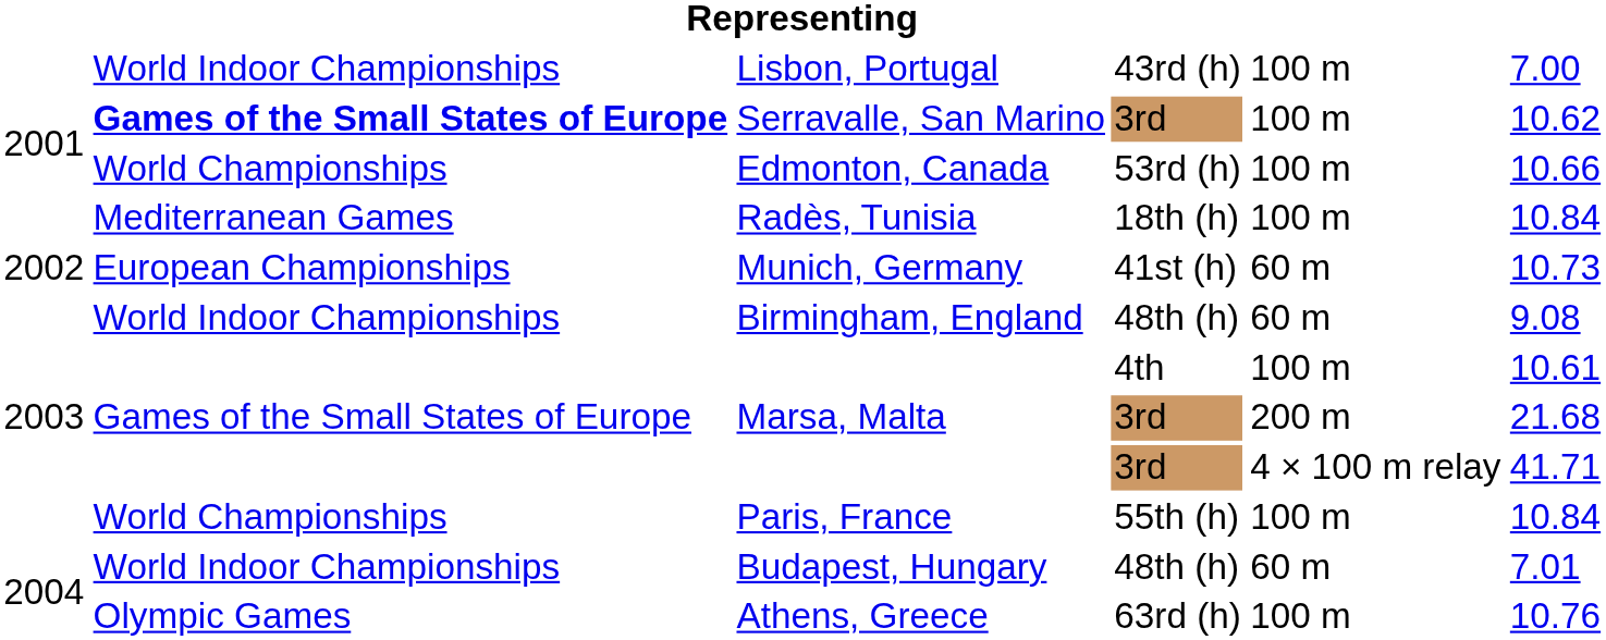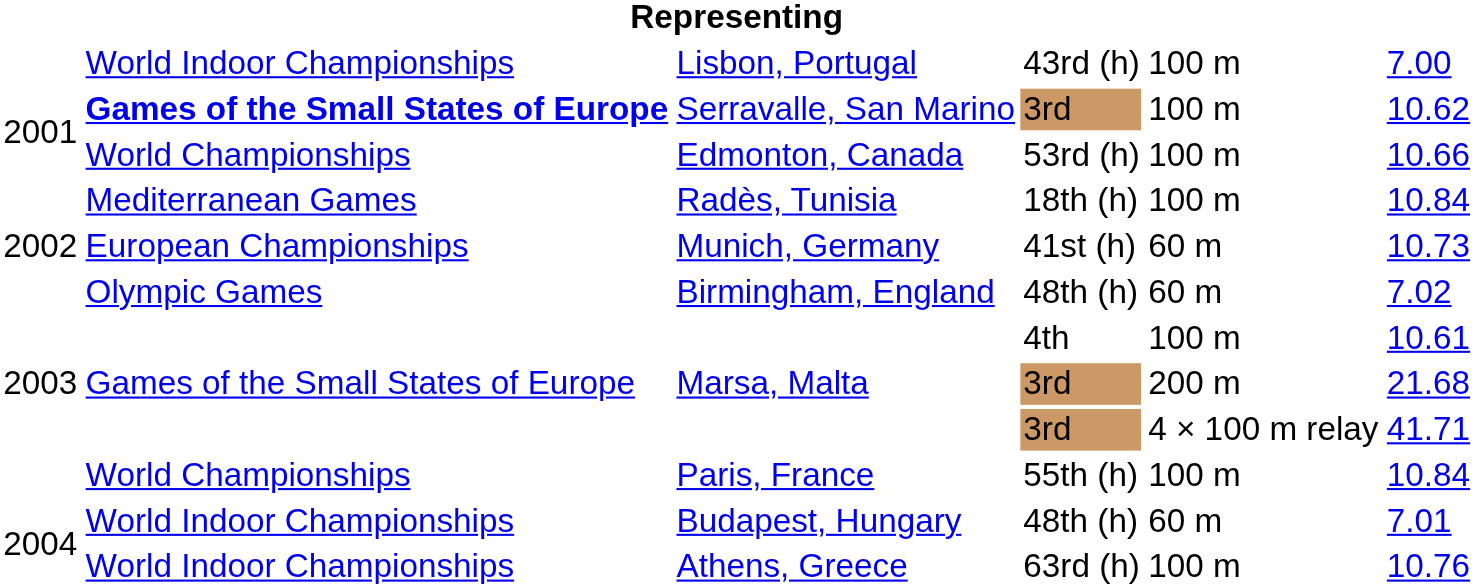Birmingham, England | column 2: World Indoor Championships -> Olympic Games
Birmingham, England | column 6: 9.08 -> 7.02
Athens, Greece | column 2: Olympic Games -> World Indoor Championships
